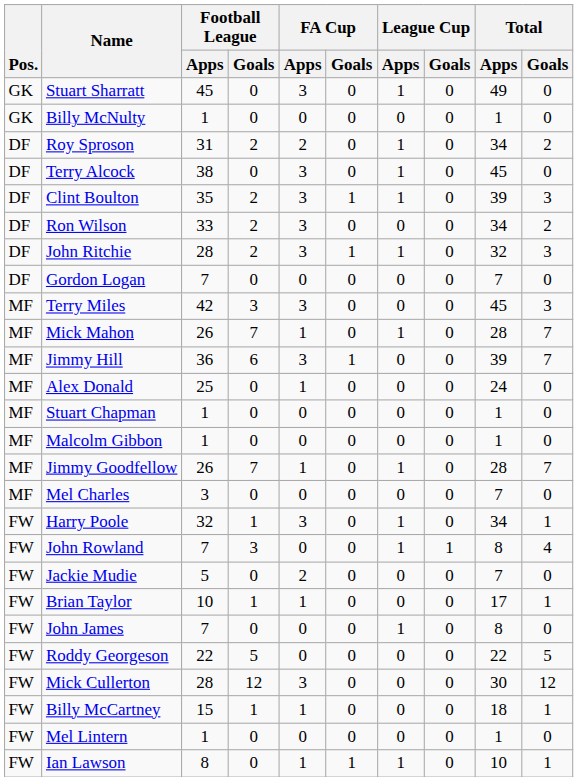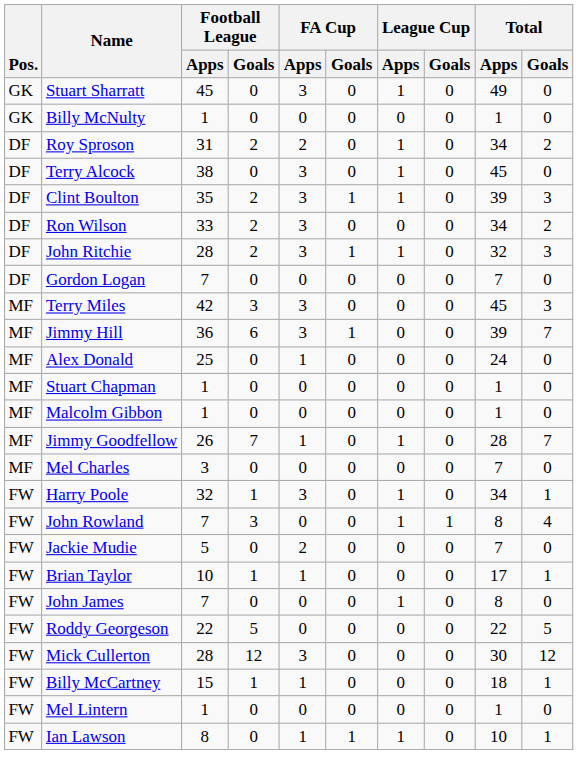- row: MF | Mick Mahon | 26 | 7 | 1 | 0 | 1 | 0 | 28 | 7
